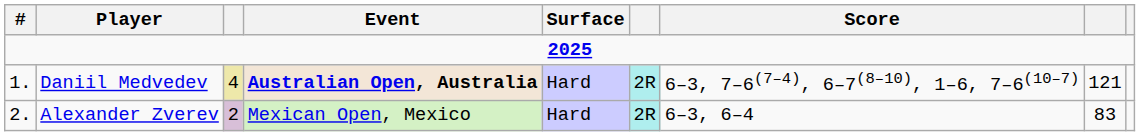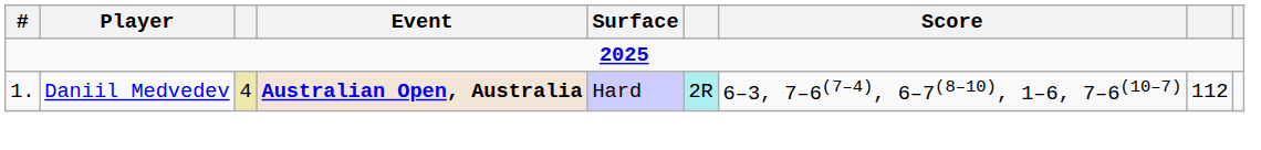Daniil Medvedev | column 8: 121 -> 112
- row: 2. | Alexander Zverev | 2 | Mexican Open, Mexico | Hard | 2R | 6–3, 6–4 | 83
